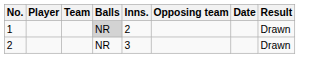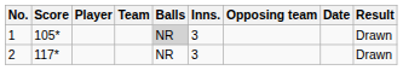+ column: Score | 105* | 117*
1 | Inns.: 2 -> 3
